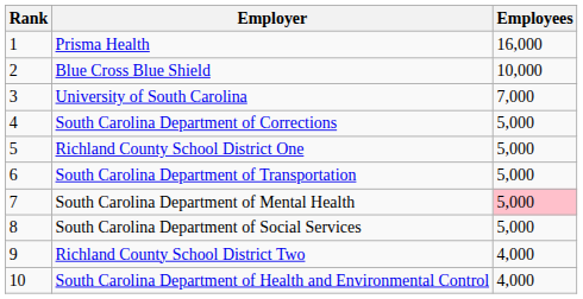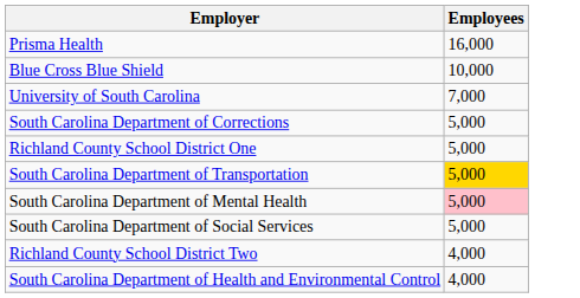- column: Rank | 1 | 2 | 3 | 4 | 5 | 6 | 7 | 8 | 9 | 10
South Carolina Department of Transportation | Employees: no background -> gold background
